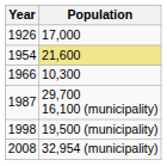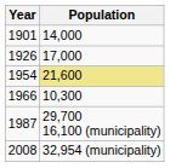+ row: 1901 | 14,000
- row: 1998 | 19,500 (municipality)
